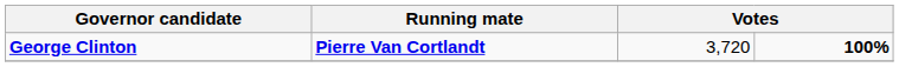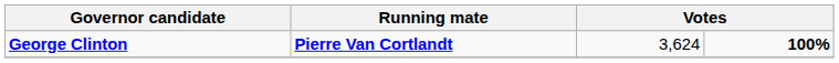George Clinton | column 3: 3,720 -> 3,624
